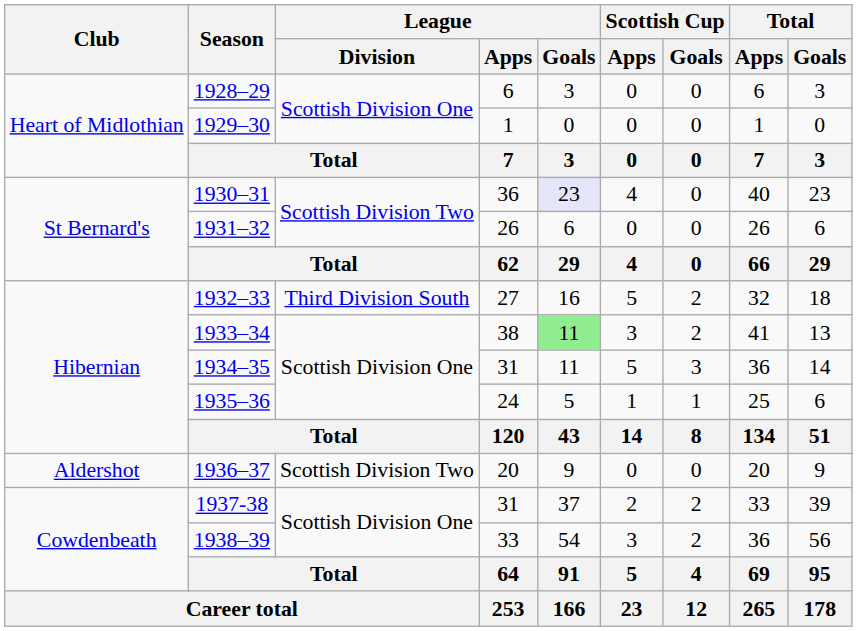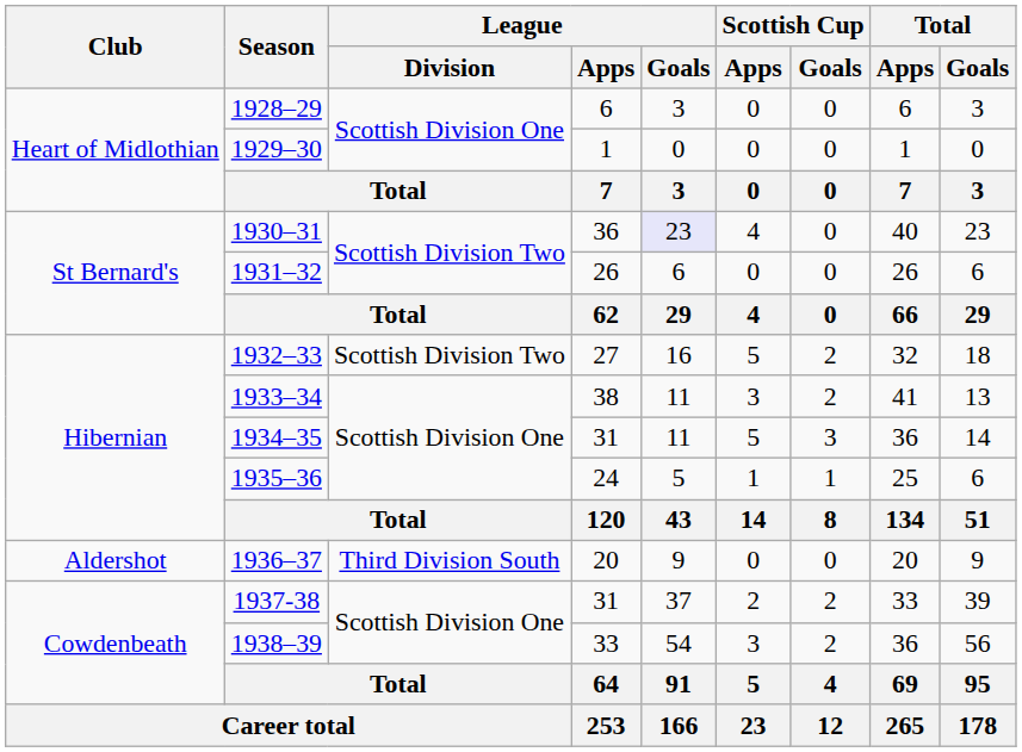1932–33 | League / Division: Third Division South -> Scottish Division Two
1933–34 | League / Goals: lightgreen background -> no background
1936–37 | League / Division: Scottish Division Two -> Third Division South
